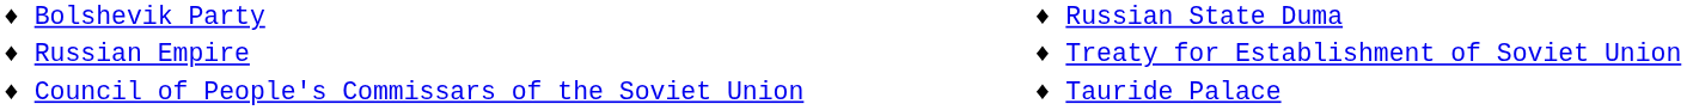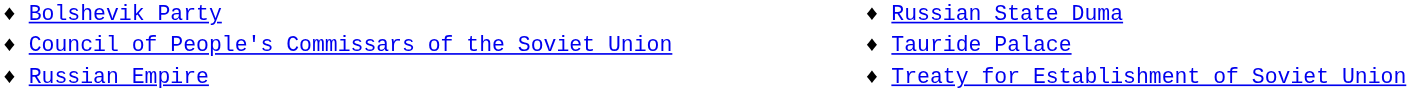rows swapped: ♦ Council of People's Commissars of the Soviet Union <-> ♦ Russian Empire
